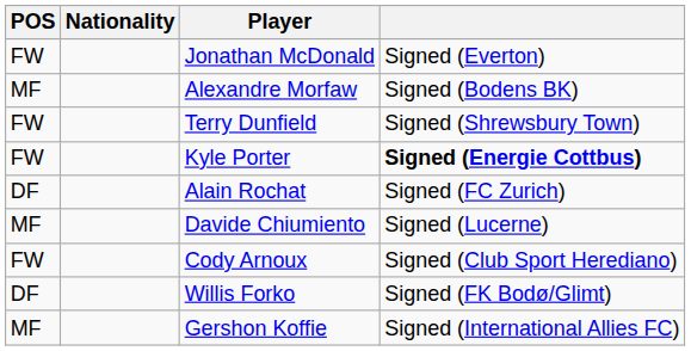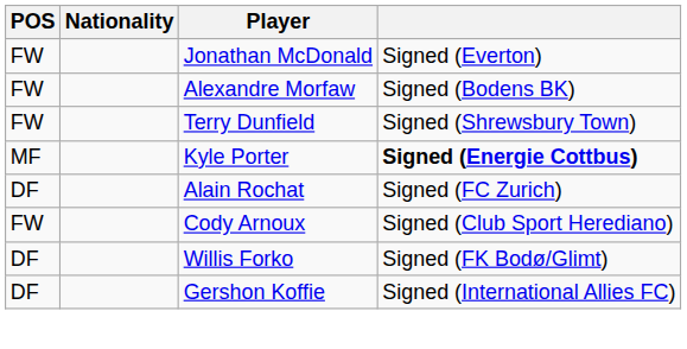Alexandre Morfaw | POS: MF -> FW
Kyle Porter | POS: FW -> MF
- row: MF | Davide Chiumiento | Signed (Lucerne)
Gershon Koffie | POS: MF -> DF
